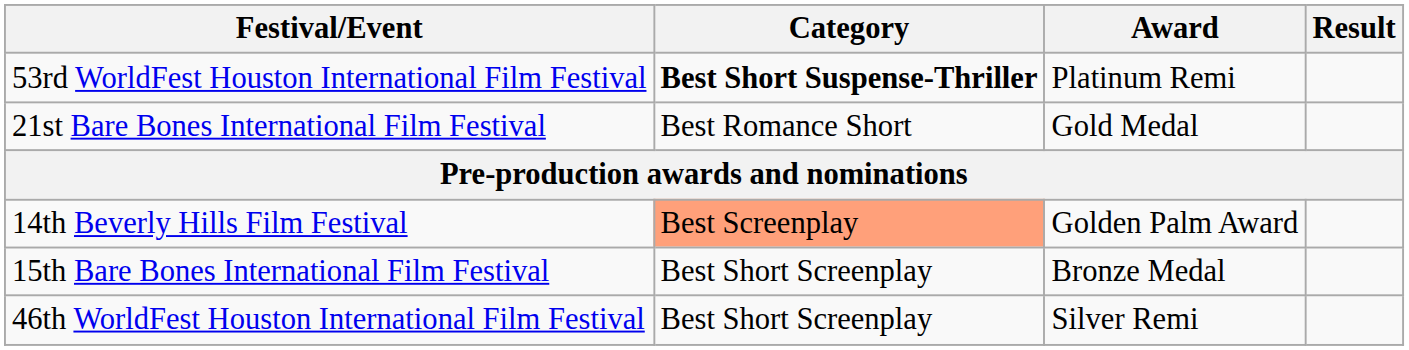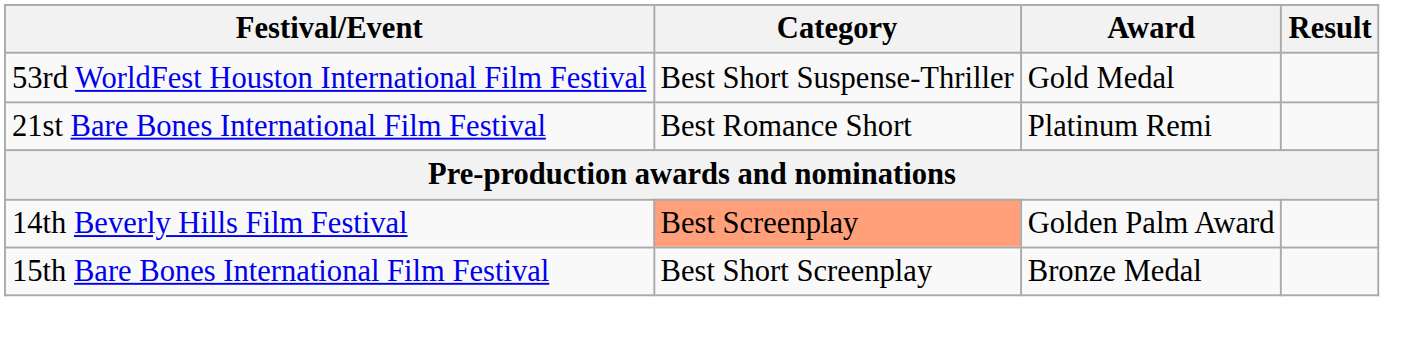53rd WorldFest Houston International Film Festival | Category: bold -> normal
53rd WorldFest Houston International Film Festival | Award: Platinum Remi -> Gold Medal
21st Bare Bones International Film Festival | Award: Gold Medal -> Platinum Remi
- row: 46th WorldFest Houston International Film Festival | Best Short Screenplay | Silver Remi
